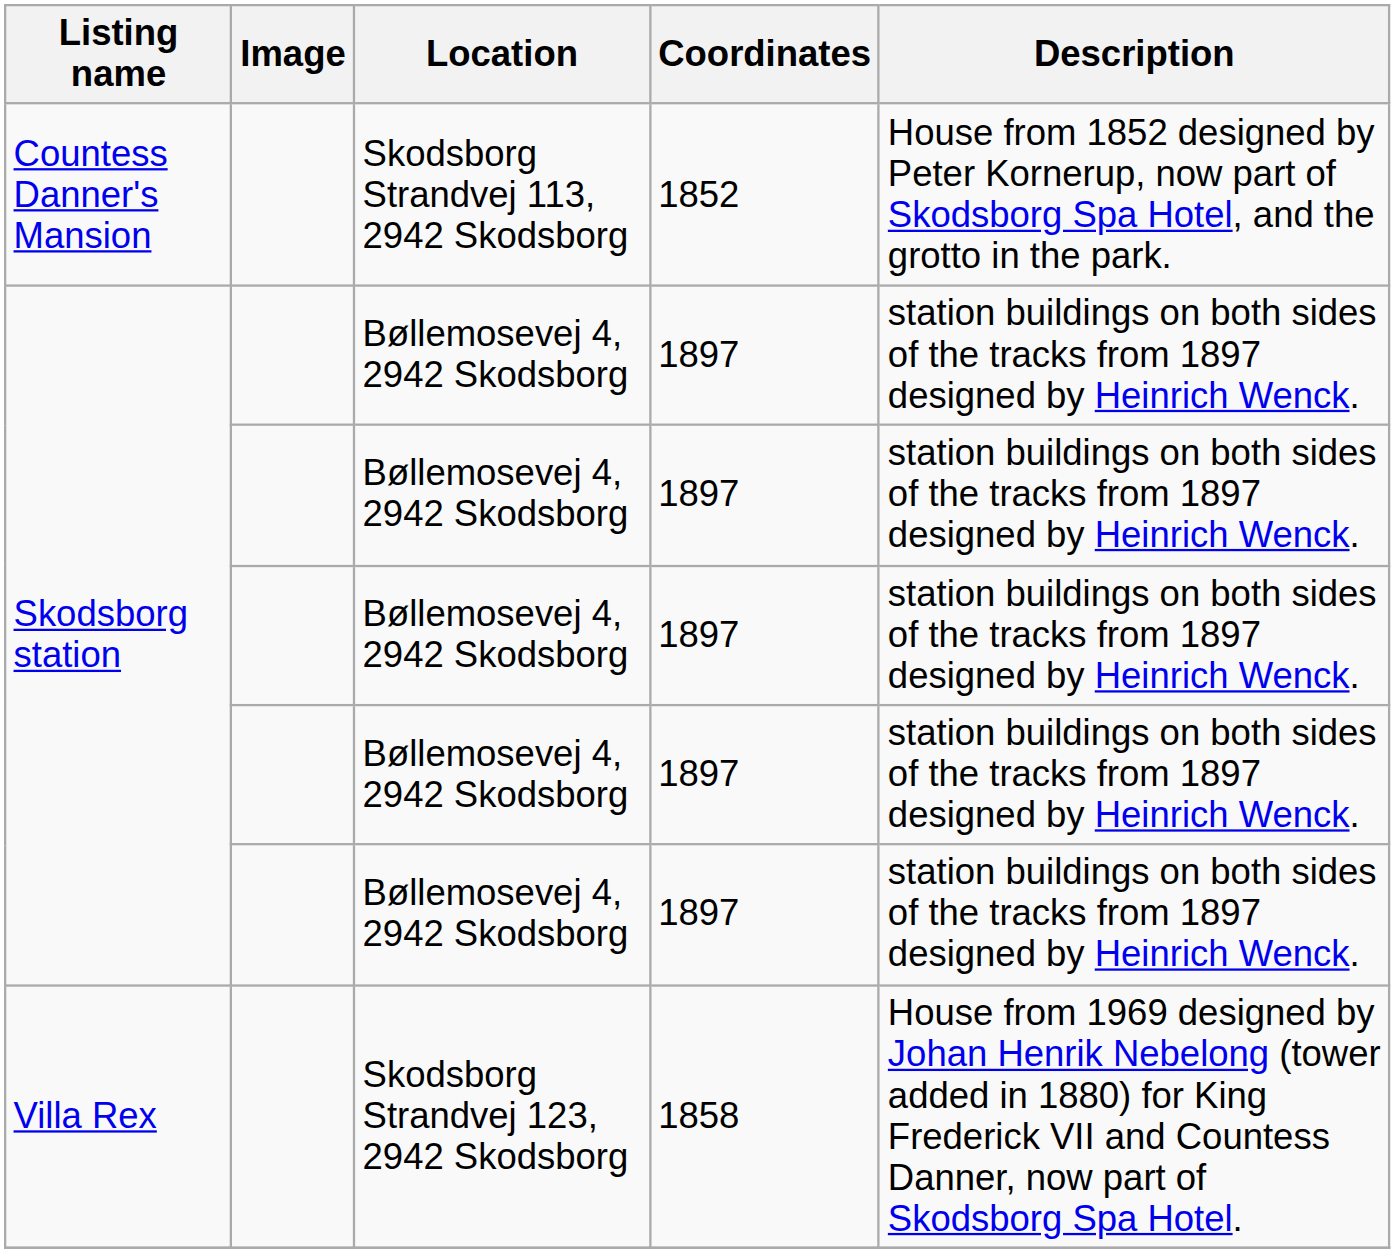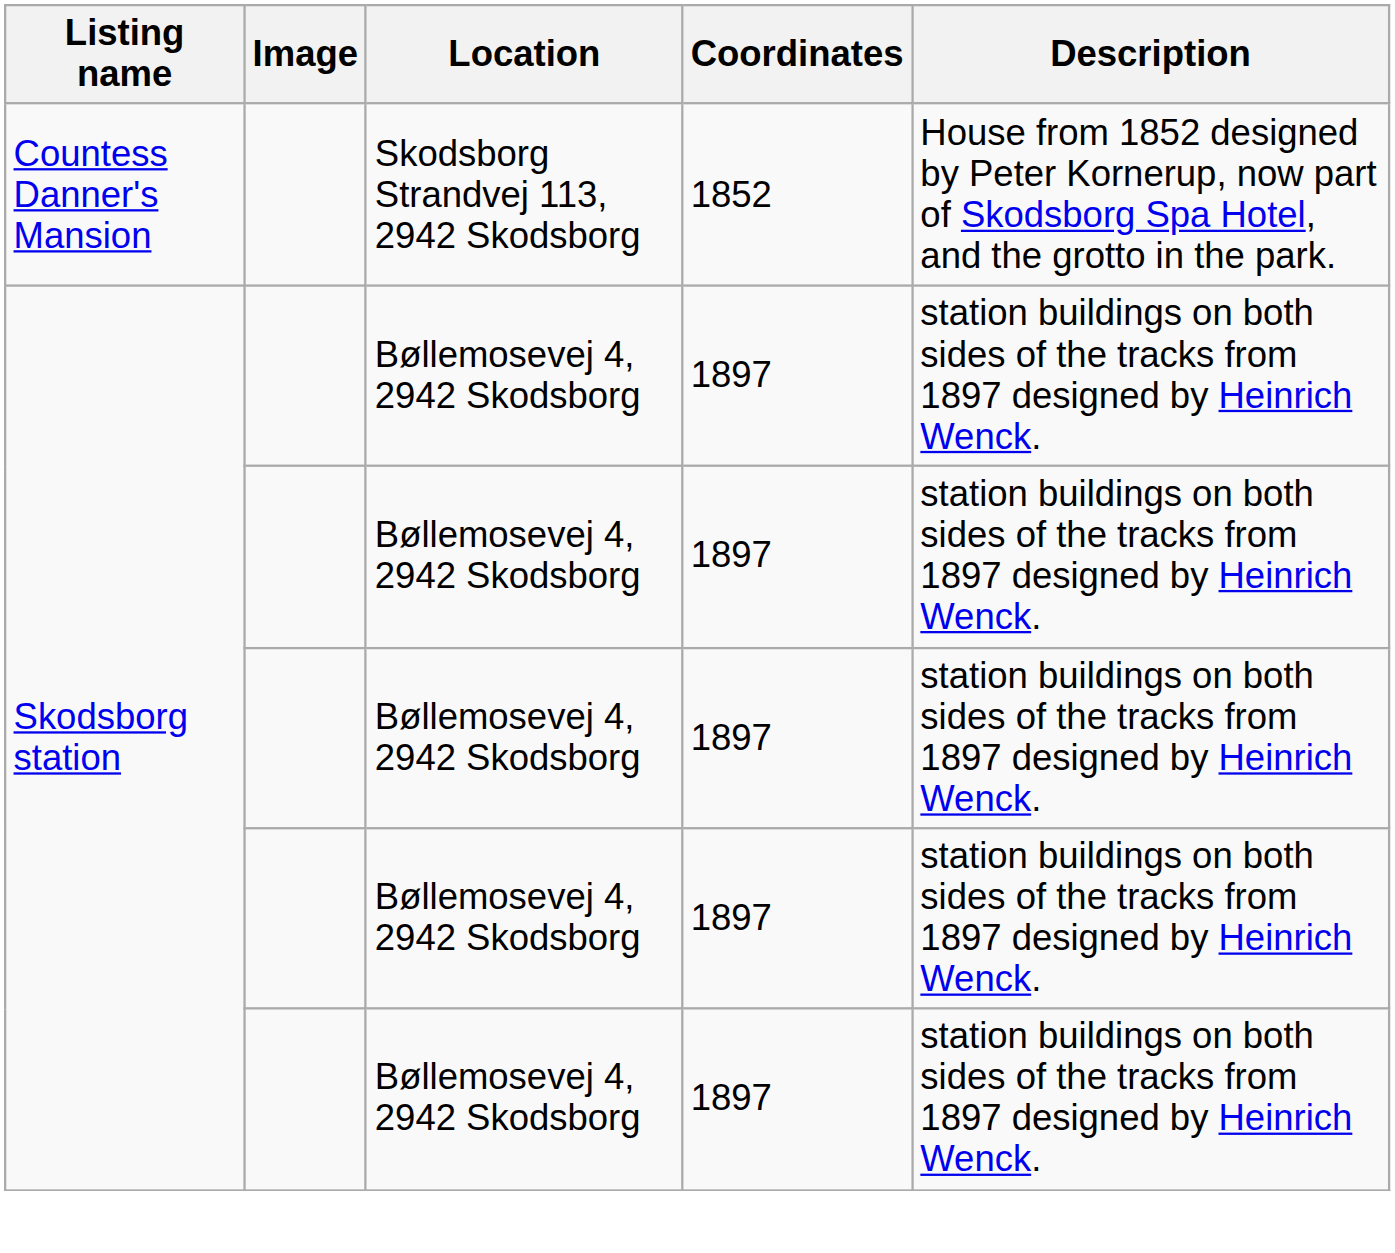- row: Villa Rex | Skodsborg Strandvej 123, 2942 Skodsborg | 1858 | House from 1969 designed by Johan Henrik Nebelong (tower added in 1880) for King Frederick VII and Countess Danner, now part of Skodsborg Spa Hotel.
